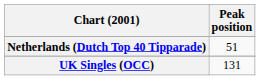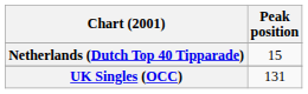Netherlands (Dutch Top 40 Tipparade) | Peak position: 51 -> 15
